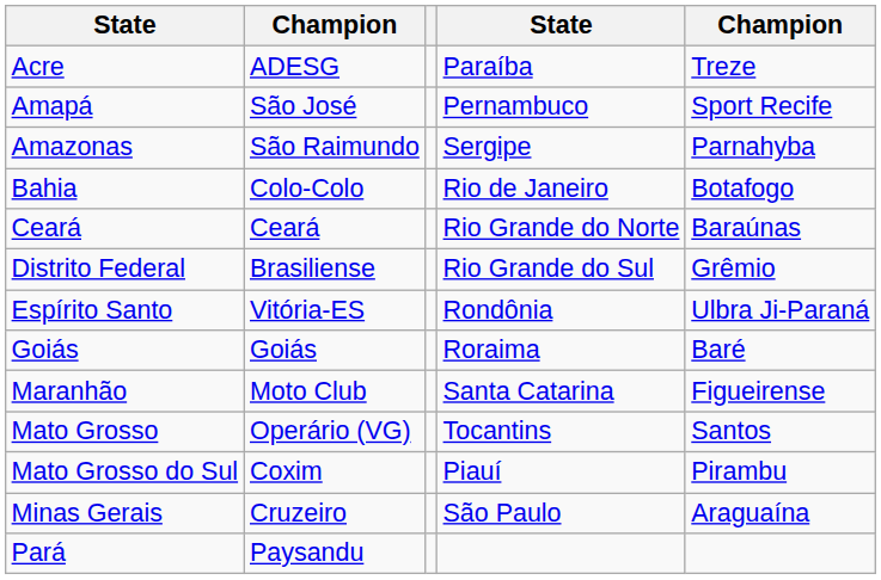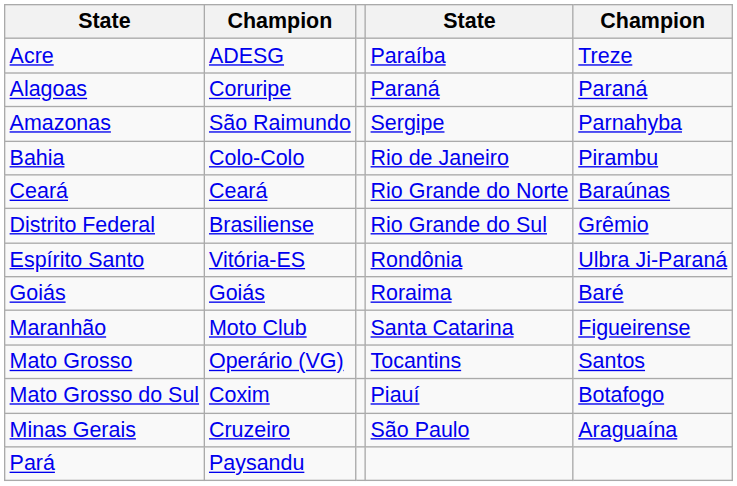+ row: Alagoas | Coruripe | Paraná | Paraná
- row: Amapá | São José | Pernambuco | Sport Recife
Bahia | column 5: Botafogo -> Pirambu
Mato Grosso do Sul | column 5: Pirambu -> Botafogo
